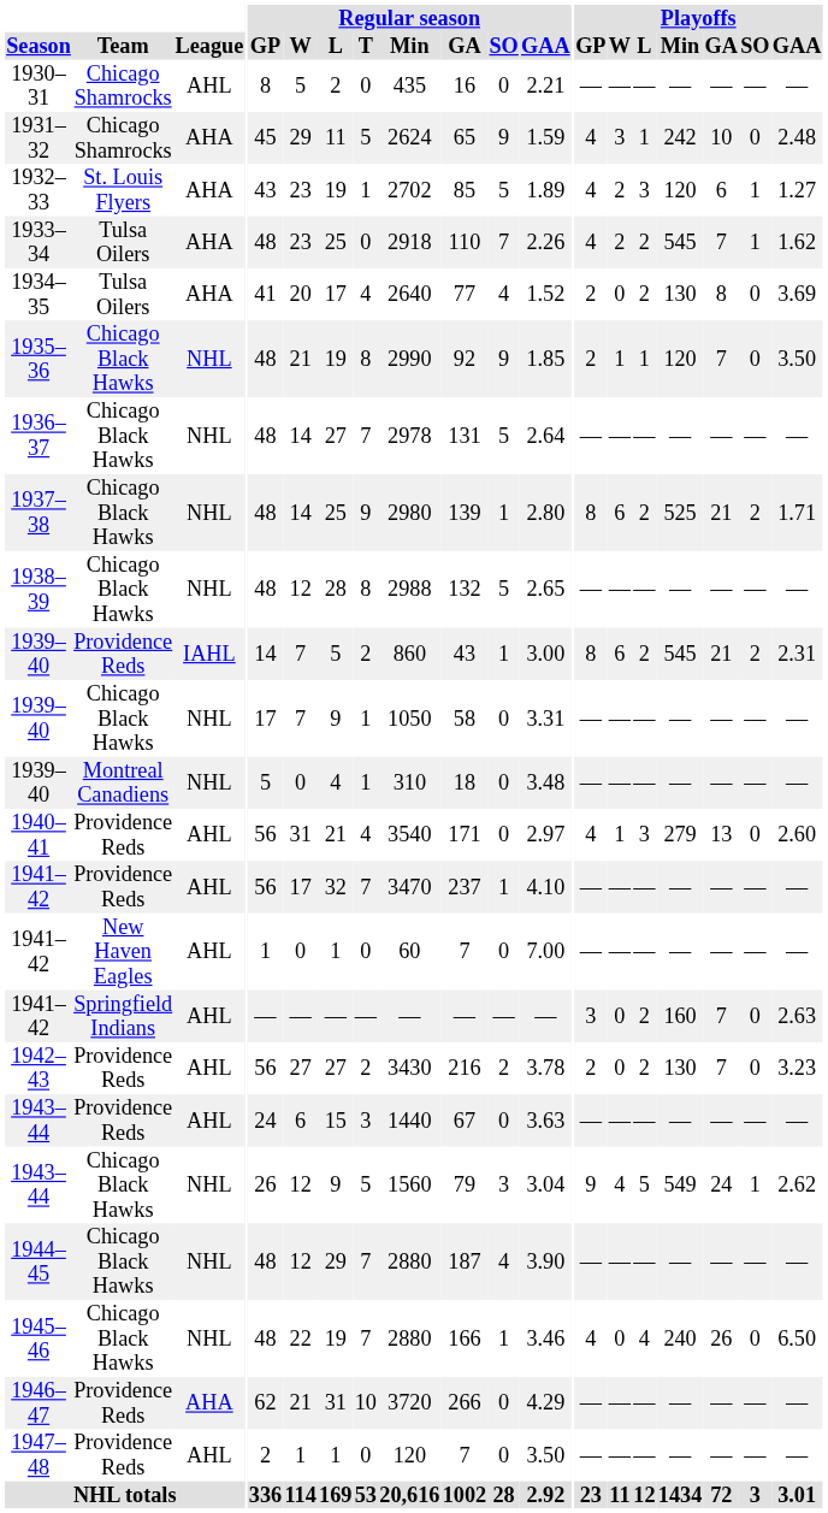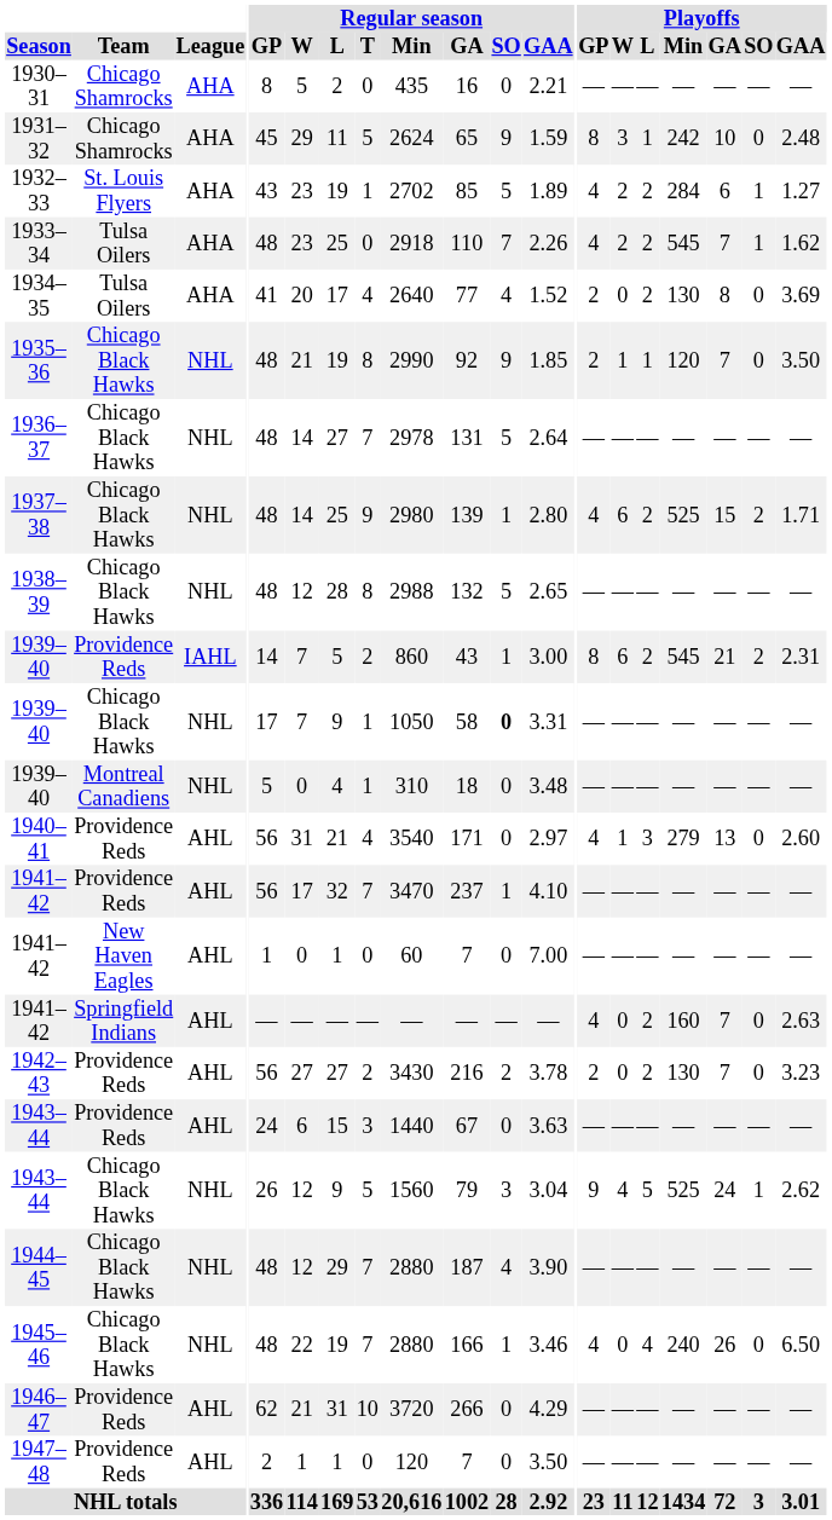1930–31 | League: AHL -> AHA
1931–32 | Playoffs / GP: 4 -> 8
1932–33 | Playoffs / L: 3 -> 2
1932–33 | Playoffs / Min: 120 -> 284
1937–38 | Playoffs / GP: 8 -> 4
1937–38 | Playoffs / GA: 21 -> 15
1939–40 / Chicago Black Hawks | Regular season / SO: normal -> bold
1941–42 / Springfield Indians | Playoffs / GP: 3 -> 4
1943–44 / Chicago Black Hawks | Playoffs / Min: 549 -> 525
1946–47 | League: AHA -> AHL
